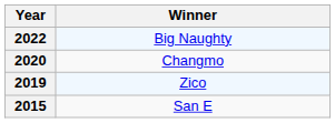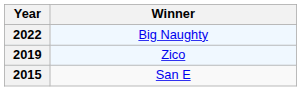- row: 2020 | Changmo
